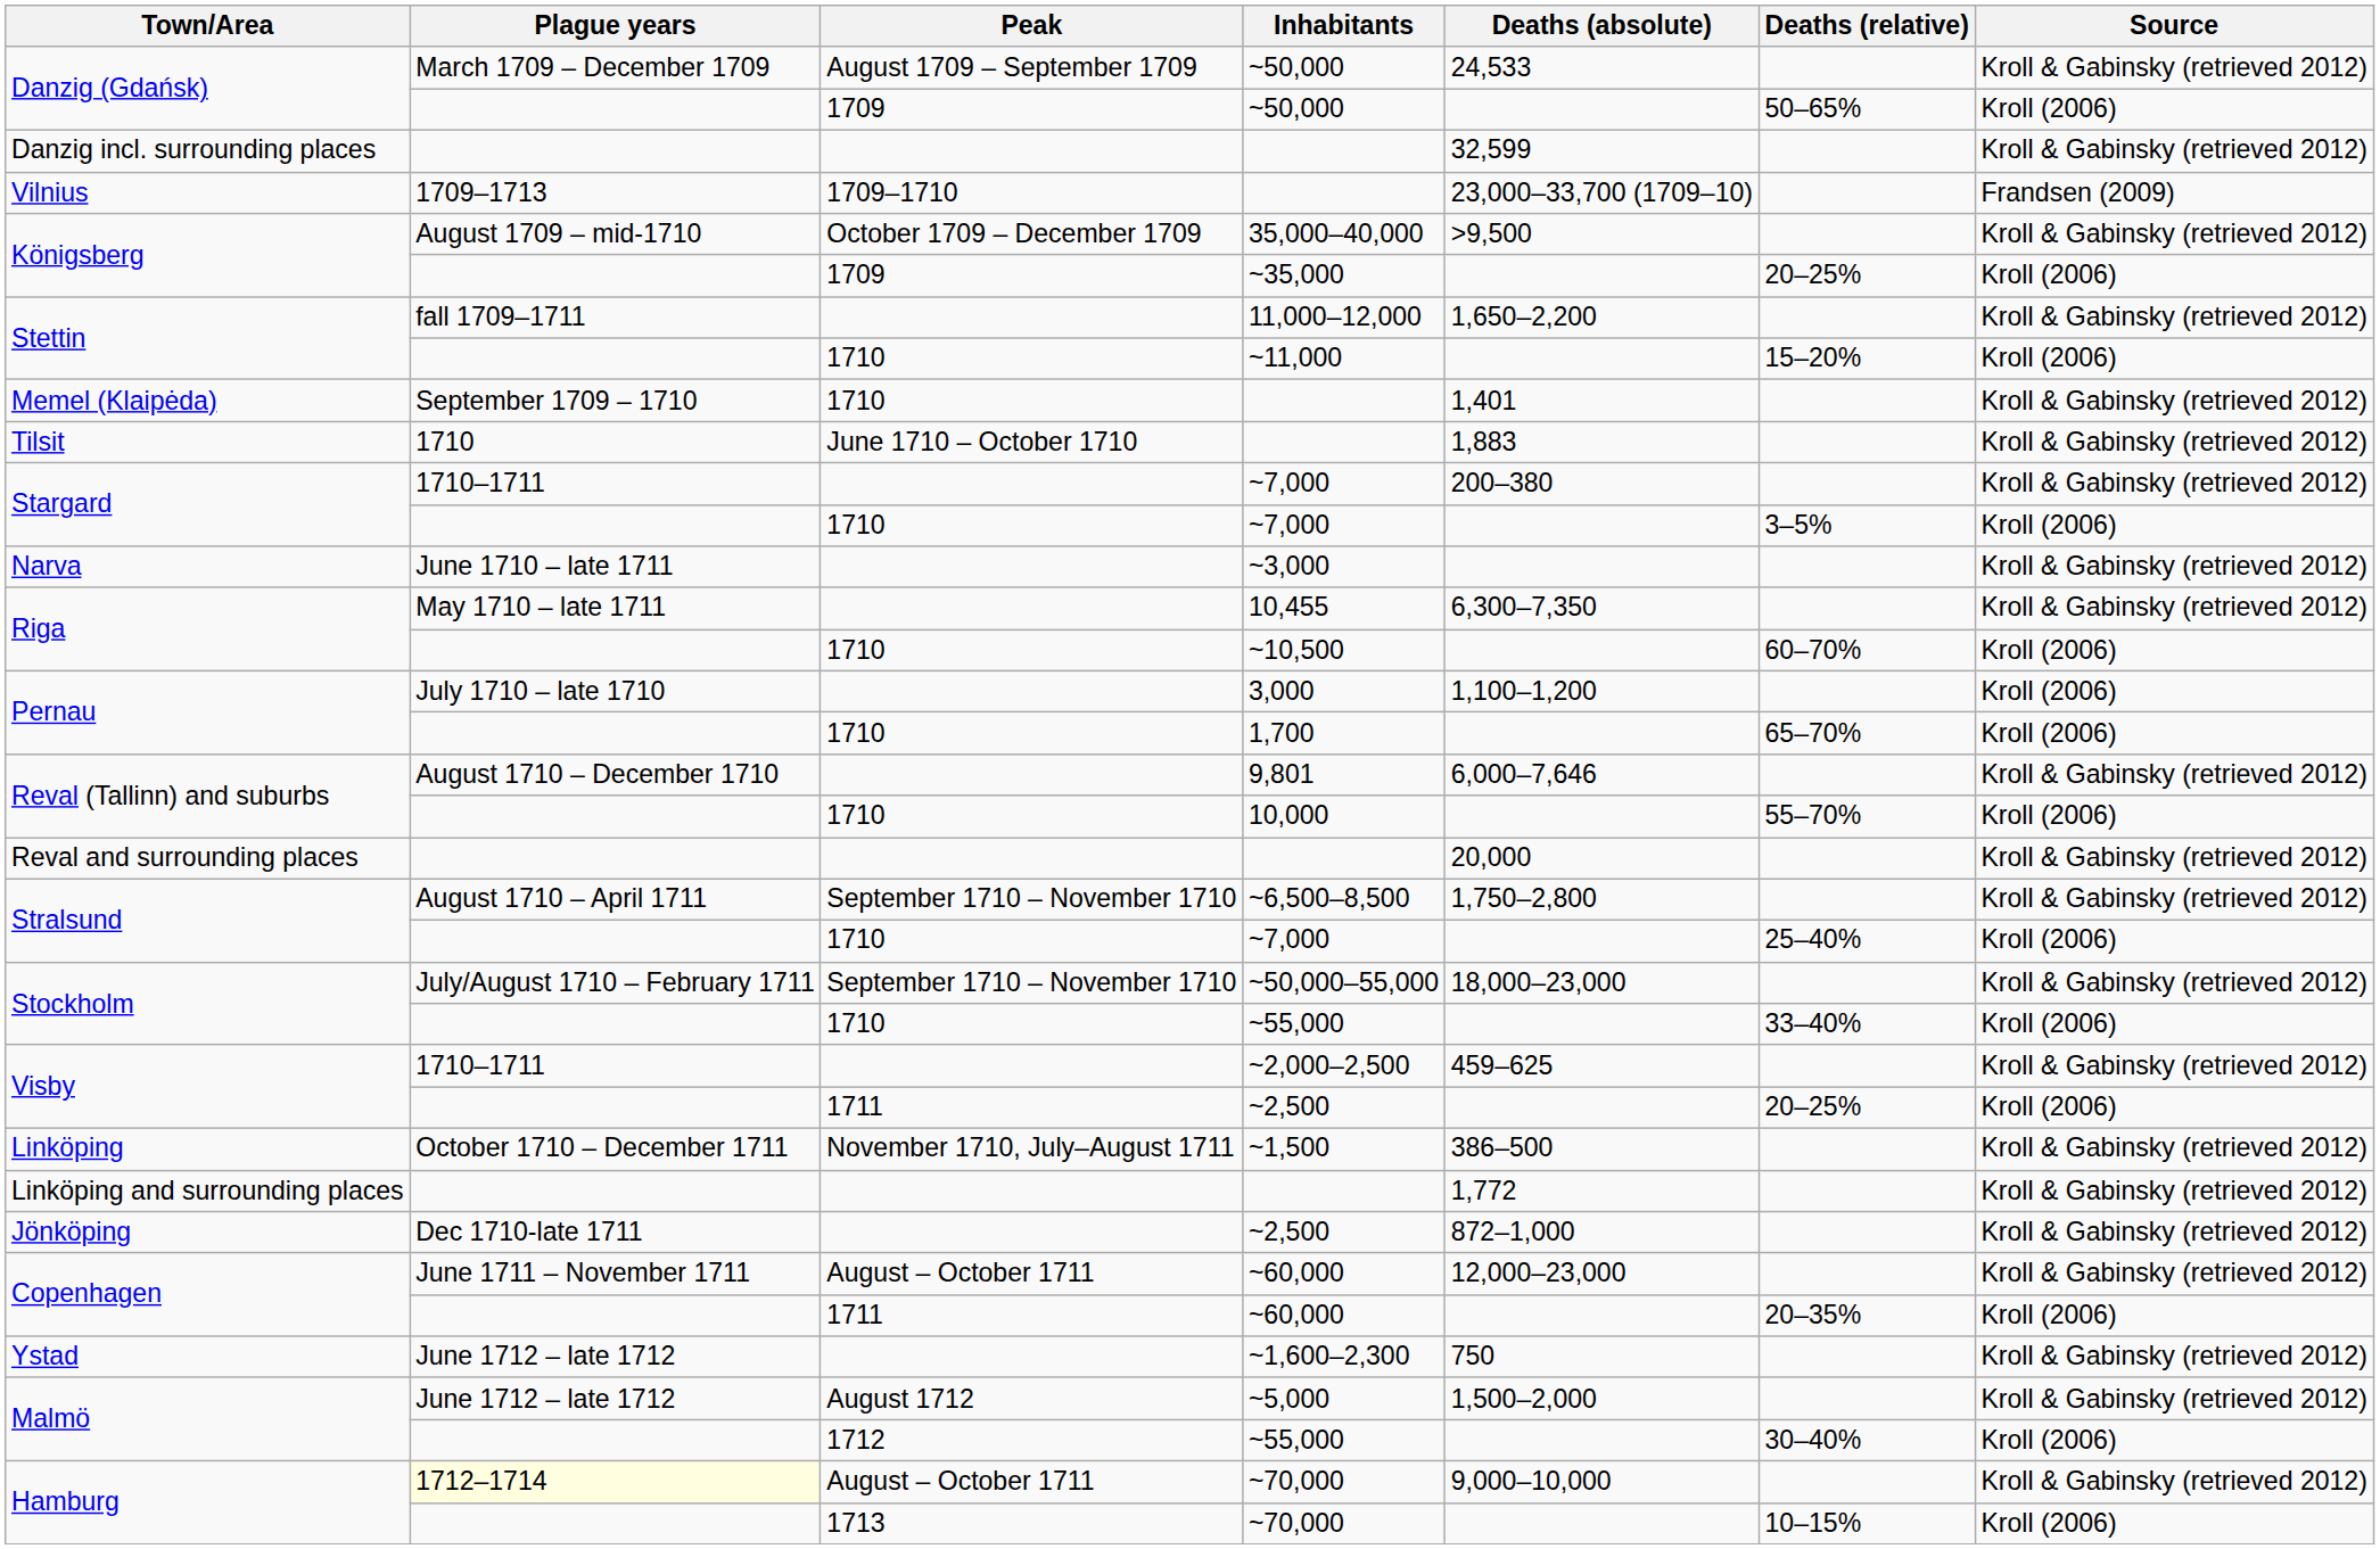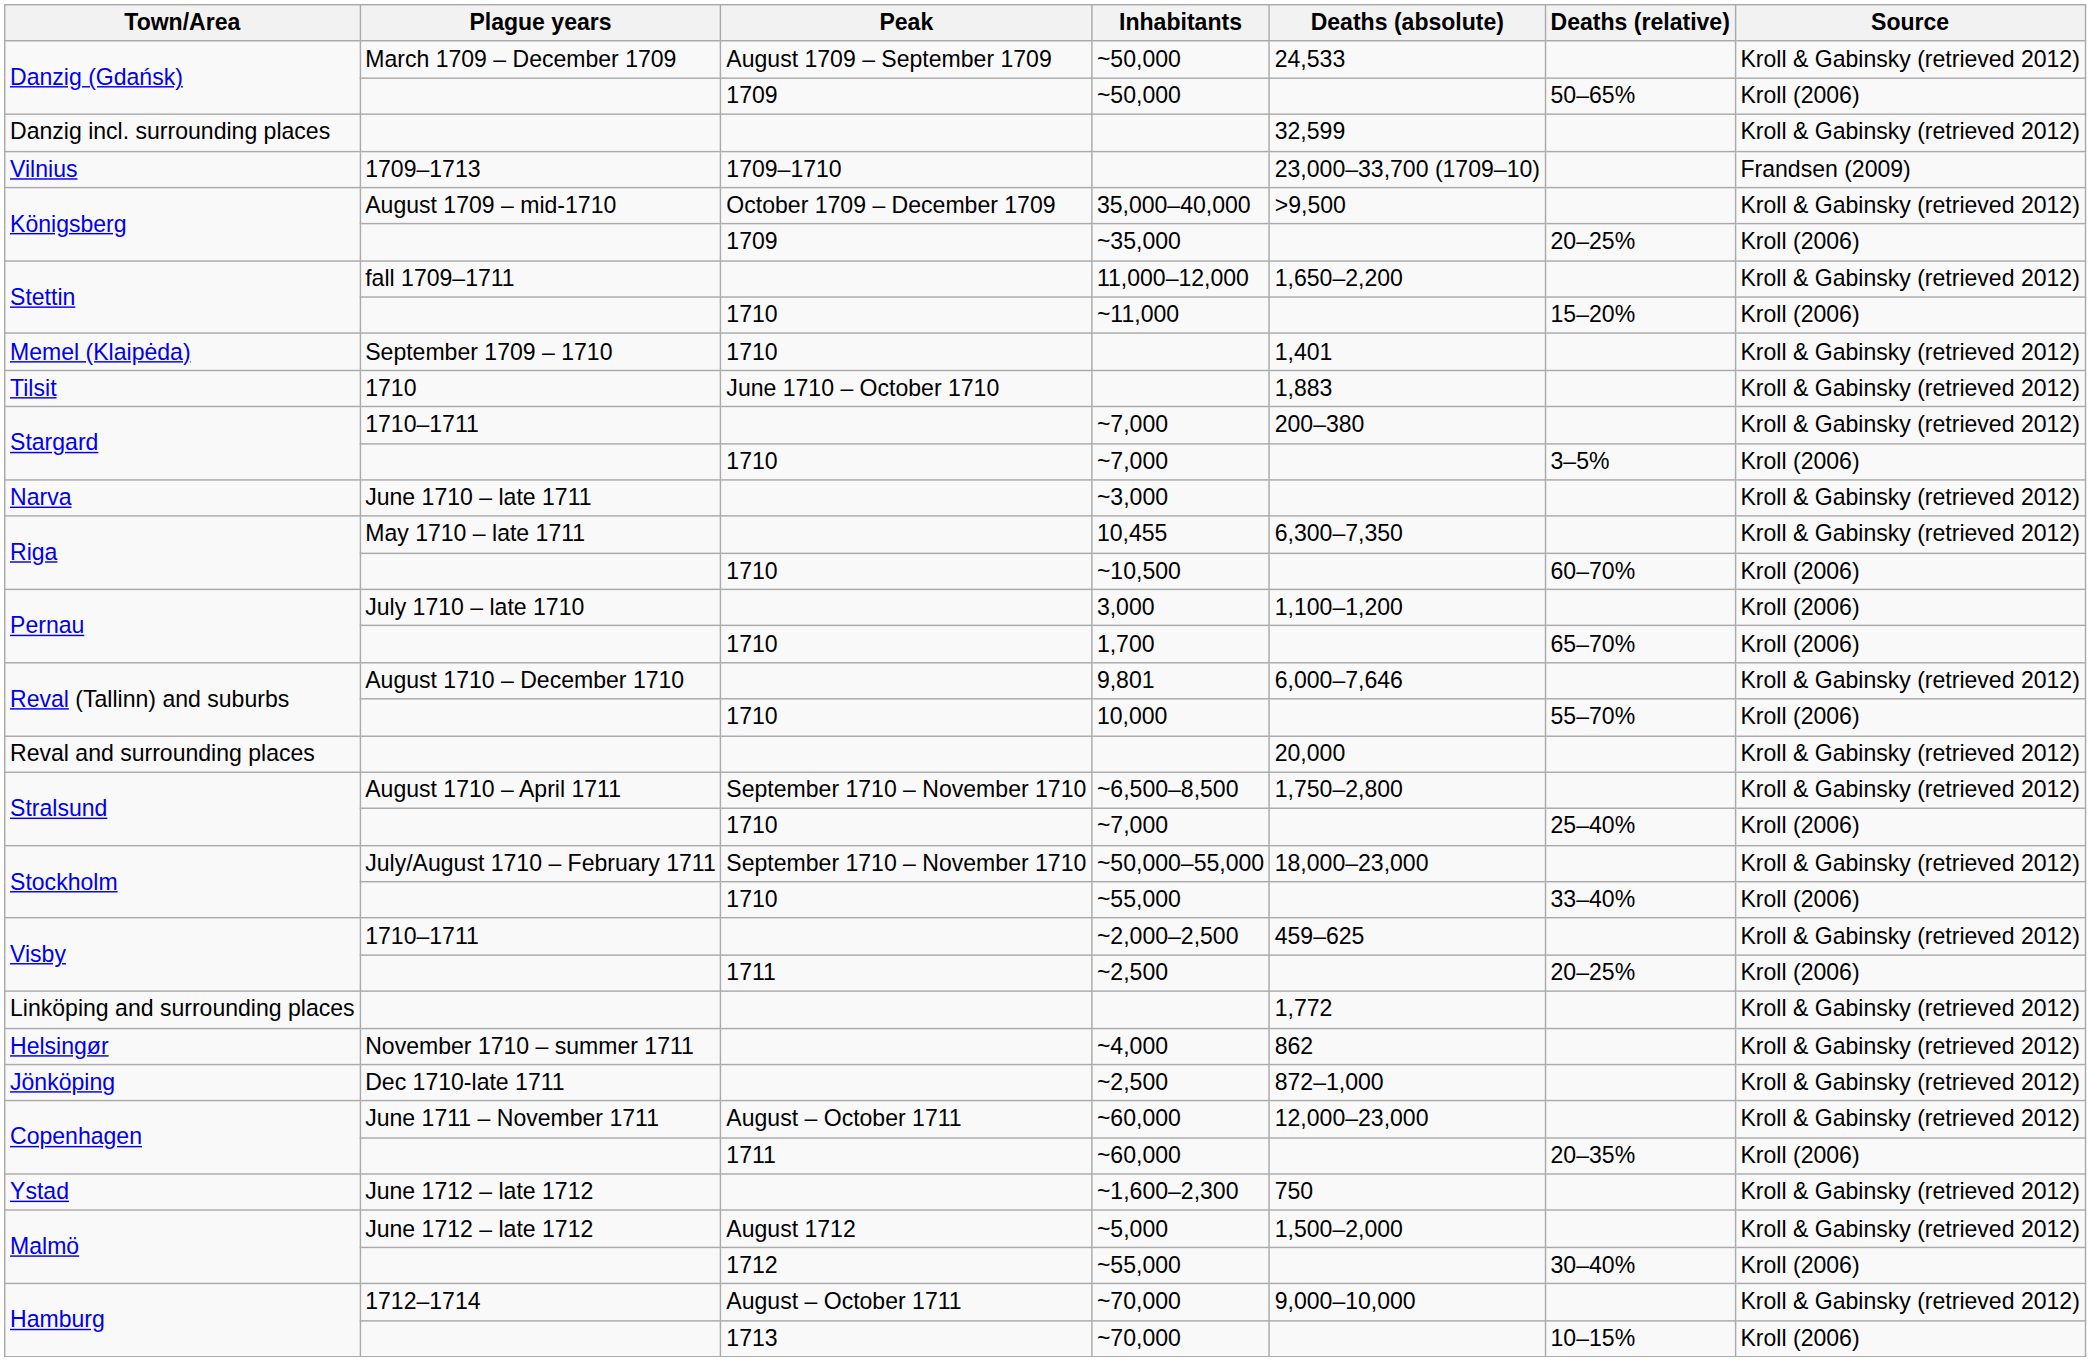- row: Linköping | October 1710 – December 1711 | November 1710, July–August 1711 | ~1,500 | 386–500 | Kroll & Gabinsky (retrieved 2012)
+ row: Helsingør | November 1710 – summer 1711 | ~4,000 | 862 | Kroll & Gabinsky (retrieved 2012)
August – October 1711 / ~70,000 | Plague years: lightyellow background -> no background
